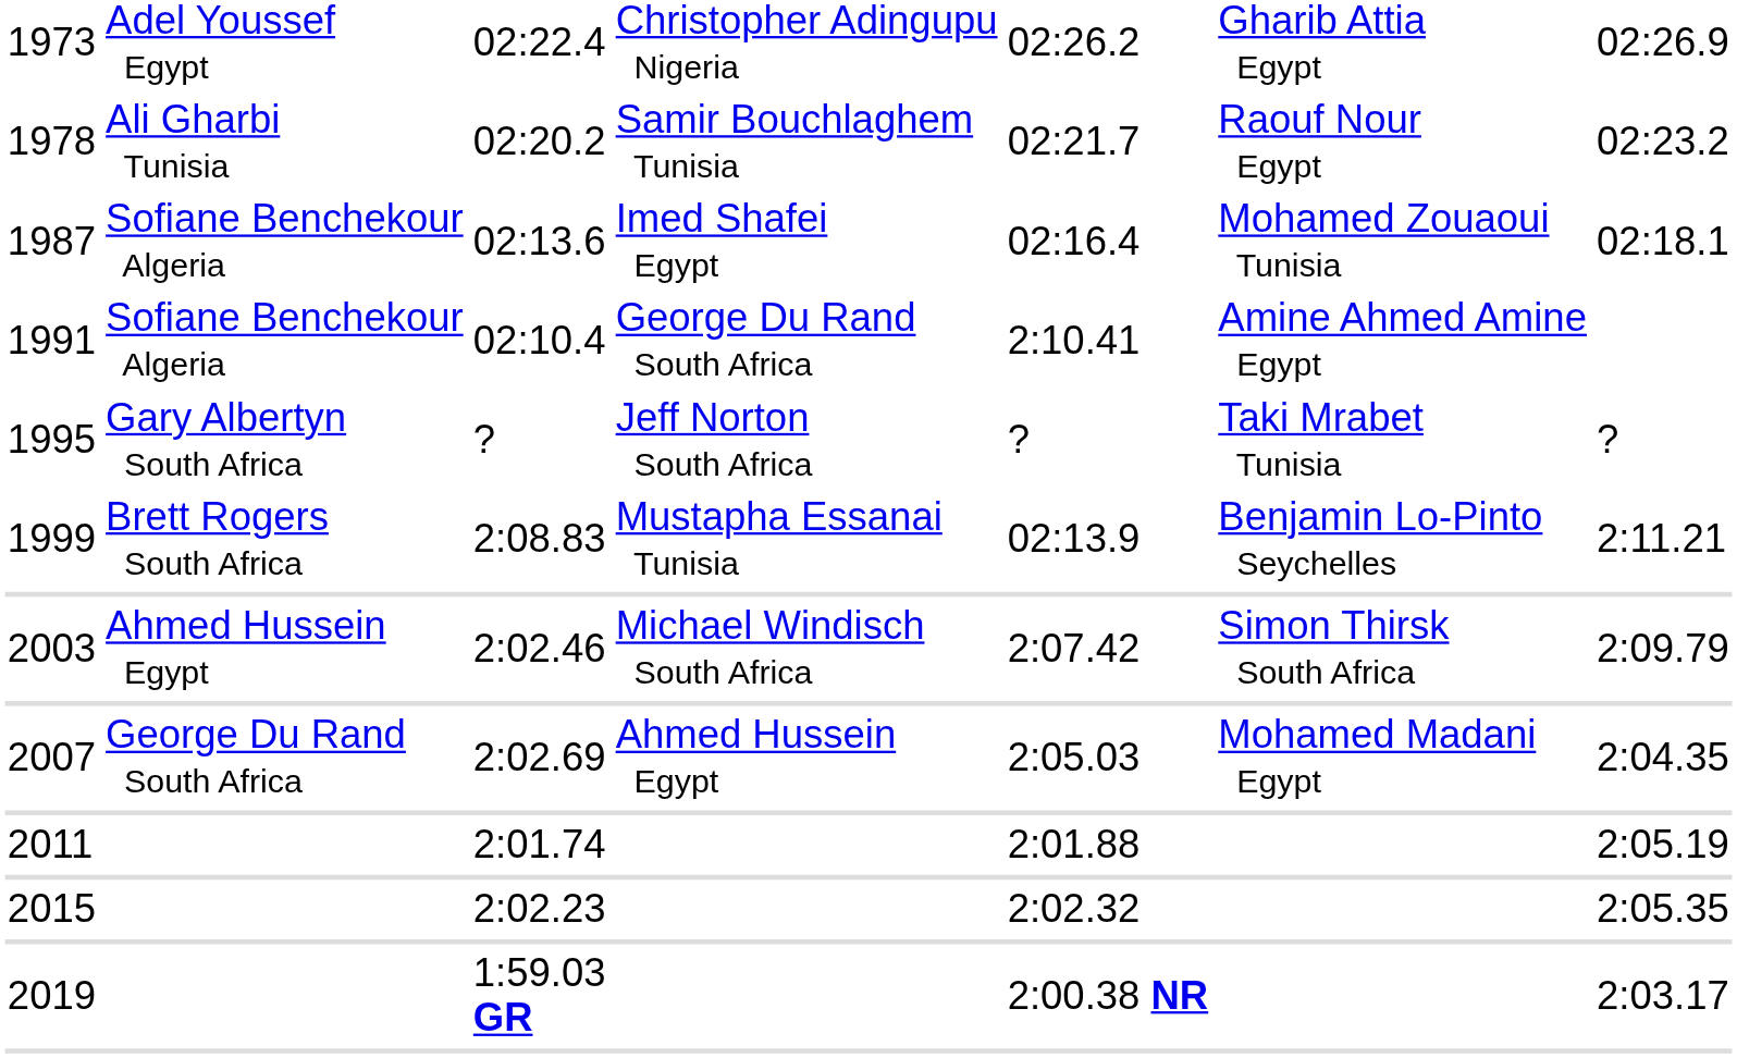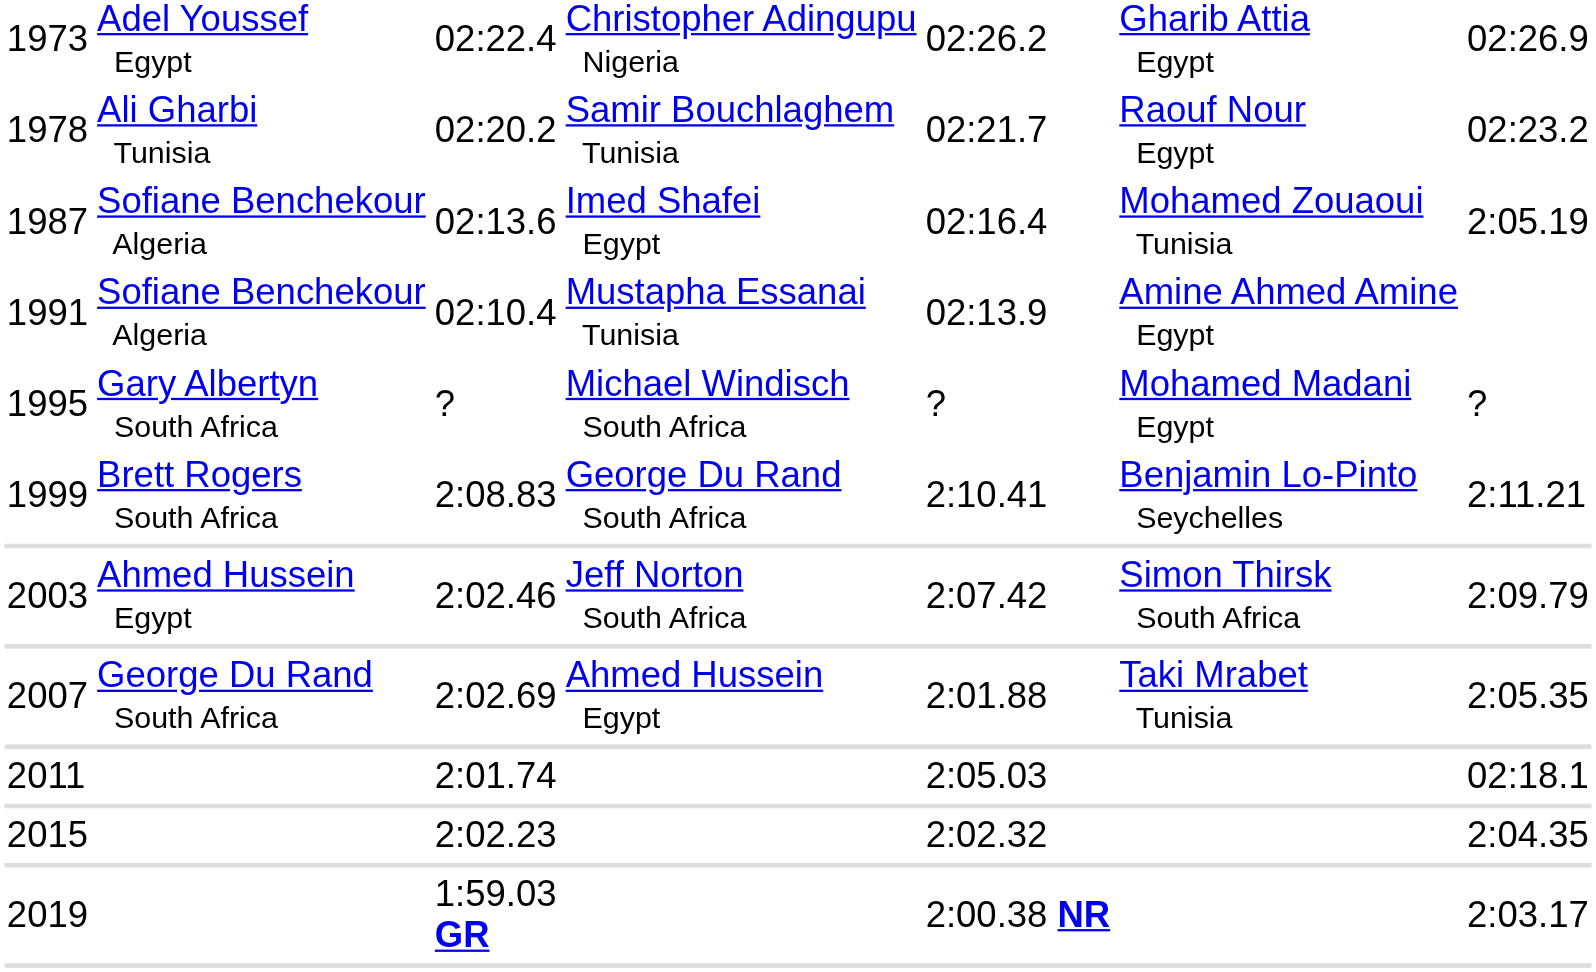1987 | column 7: 02:18.1 -> 2:05.19
1991 | column 4: George Du Rand South Africa -> Mustapha Essanai Tunisia
1991 | column 5: 2:10.41 -> 02:13.9
1995 | column 4: Jeff Norton South Africa -> Michael Windisch South Africa
1995 | column 6: Taki Mrabet Tunisia -> Mohamed Madani Egypt
1999 | column 4: Mustapha Essanai Tunisia -> George Du Rand South Africa
1999 | column 5: 02:13.9 -> 2:10.41
2003 | column 4: Michael Windisch South Africa -> Jeff Norton South Africa
2007 | column 5: 2:05.03 -> 2:01.88
2007 | column 6: Mohamed Madani Egypt -> Taki Mrabet Tunisia
2007 | column 7: 2:04.35 -> 2:05.35
2011 | column 5: 2:01.88 -> 2:05.03
2011 | column 7: 2:05.19 -> 02:18.1
2015 | column 7: 2:05.35 -> 2:04.35
